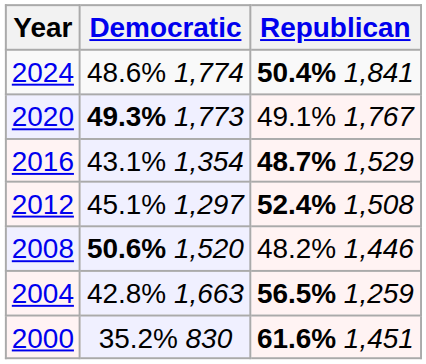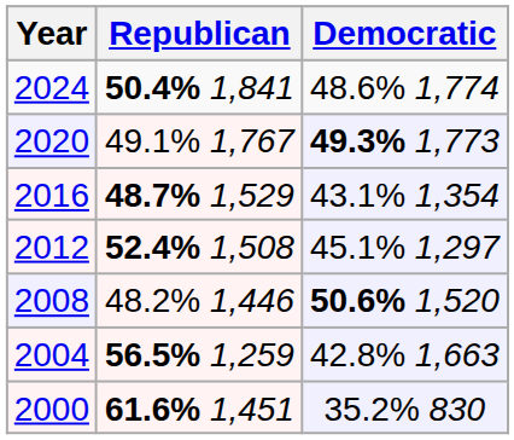columns swapped: Republican <-> Democratic
